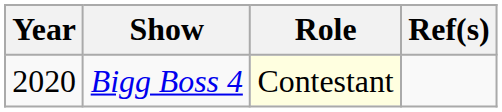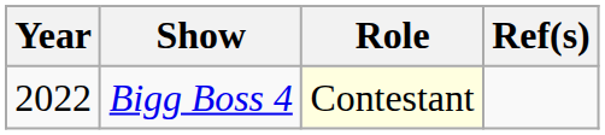Bigg Boss 4 | Year: 2020 -> 2022
